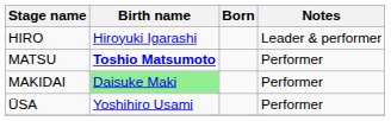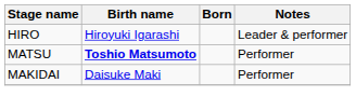MAKIDAI | Birth name: lightgreen background -> no background
- row: ÜSA | Yoshihiro Usami | Performer
